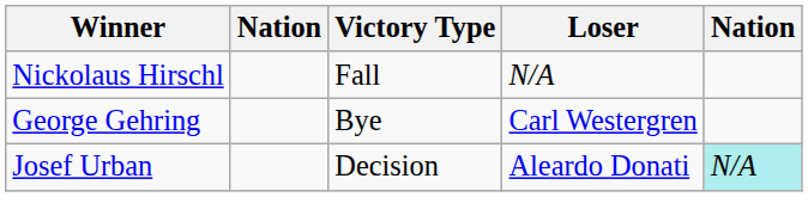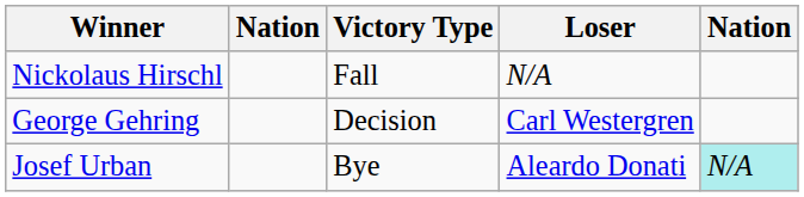George Gehring | Victory Type: Bye -> Decision
Josef Urban | Victory Type: Decision -> Bye
